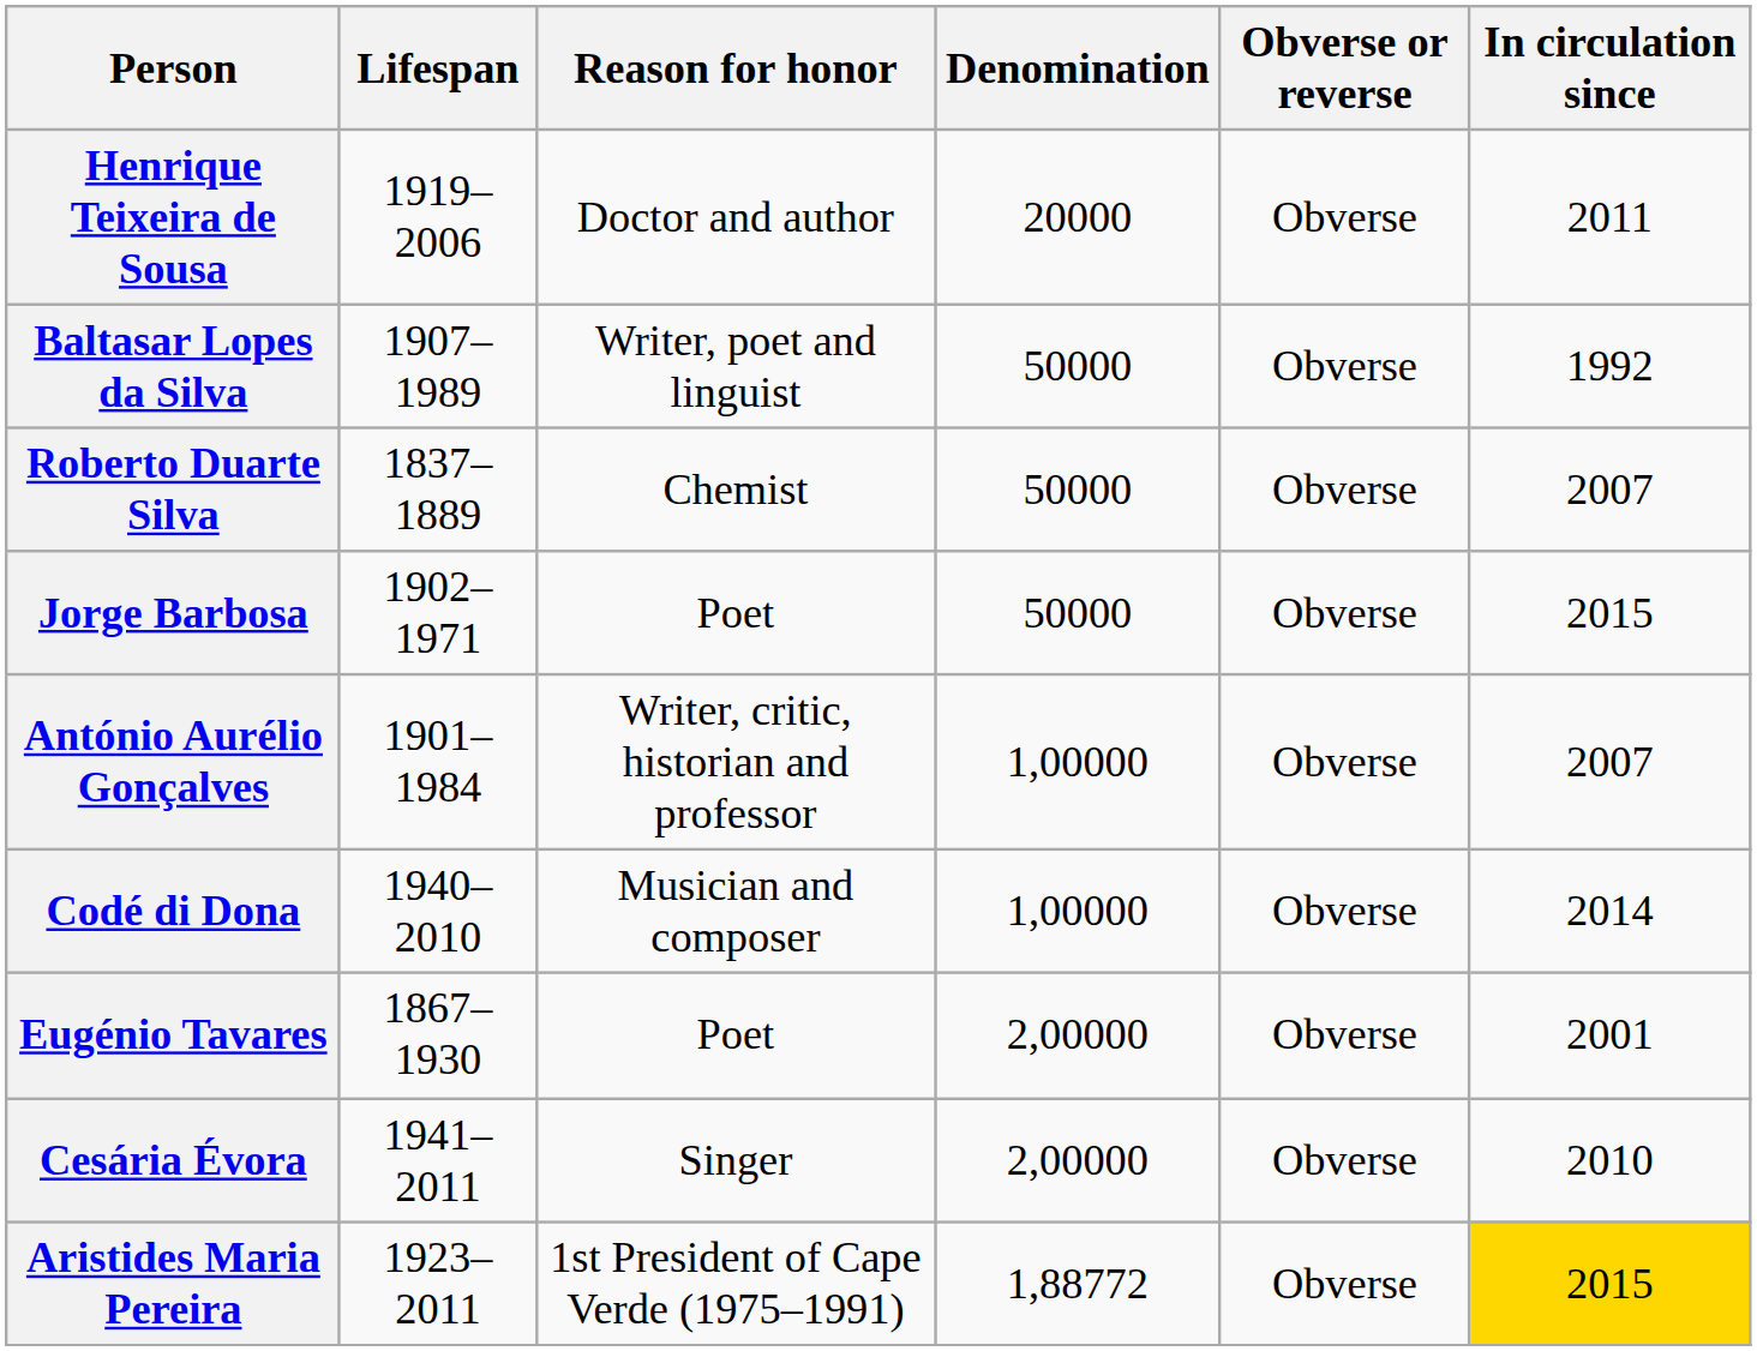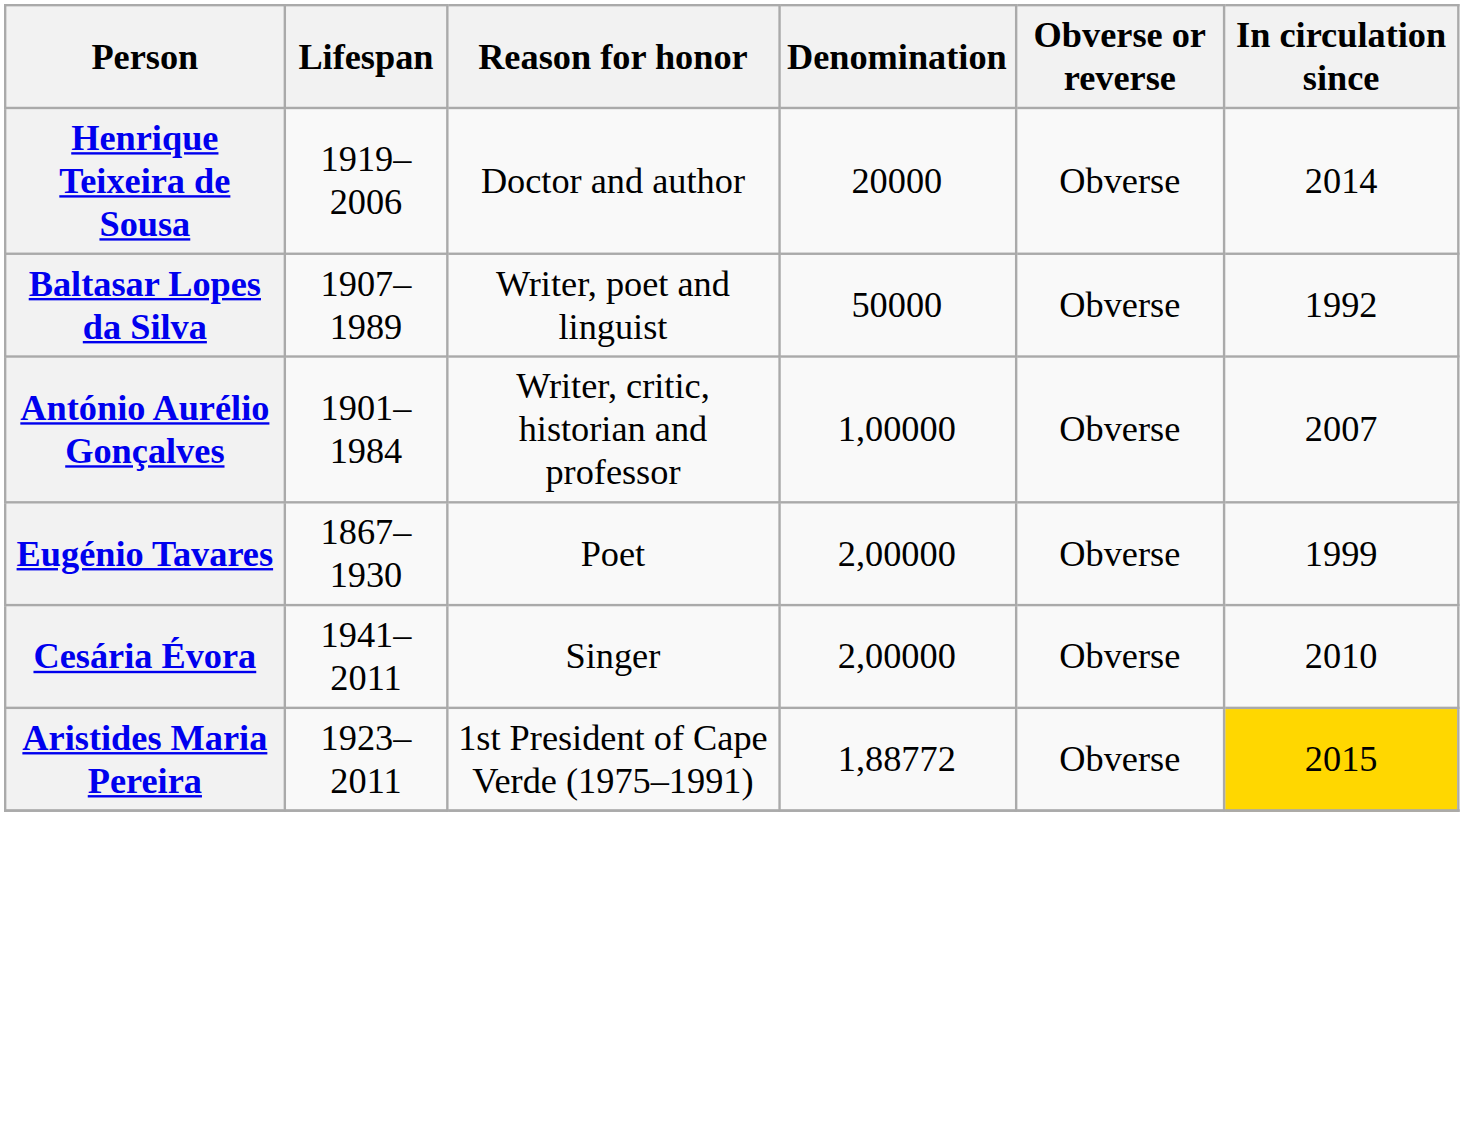Henrique Teixeira de Sousa | In circulation since: 2011 -> 2014
- row: Roberto Duarte Silva | 1837–1889 | Chemist | 50000 | Obverse | 2007
- row: Jorge Barbosa | 1902–1971 | Poet | 50000 | Obverse | 2015
- row: Codé di Dona | 1940–2010 | Musician and composer | 1,00000 | Obverse | 2014
Eugénio Tavares | In circulation since: 2001 -> 1999
